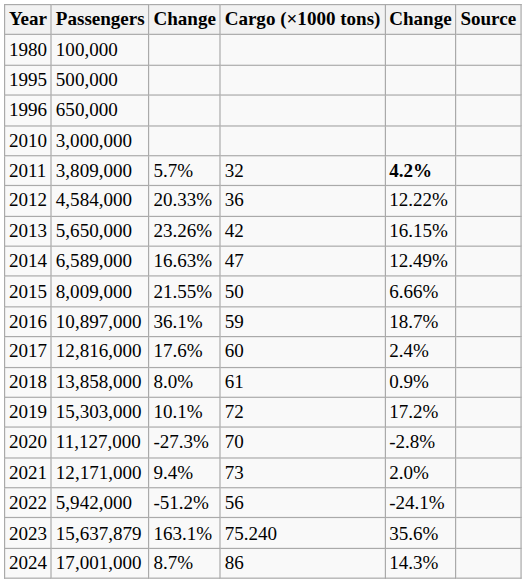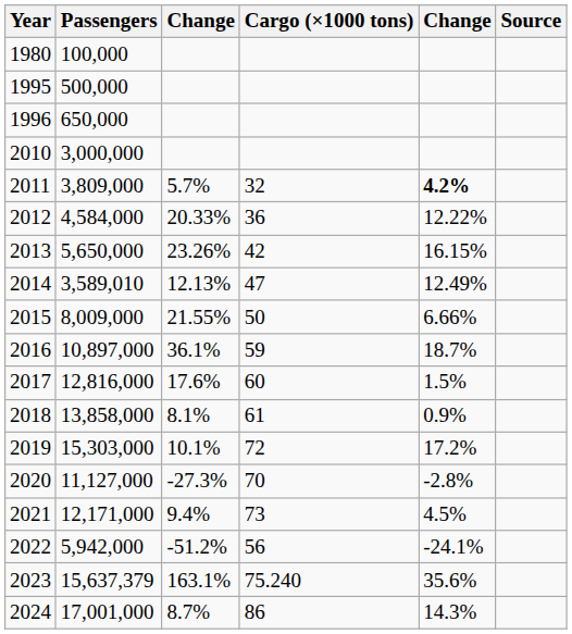2014 | Passengers: 6,589,000 -> 3,589,010
2014 | column 3: 16.63% -> 12.13%
2017 | column 5: 2.4% -> 1.5%
2018 | column 3: 8.0% -> 8.1%
2021 | column 5: 2.0% -> 4.5%
2023 | Passengers: 15,637,879 -> 15,637,379
